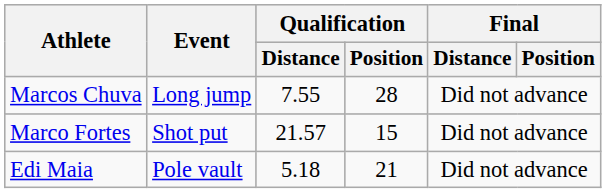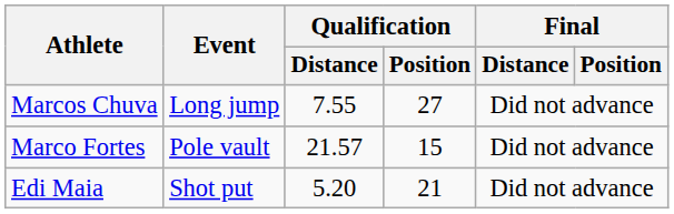Marcos Chuva | Qualification / Position: 28 -> 27
Marco Fortes | Event: Shot put -> Pole vault
Edi Maia | Event: Pole vault -> Shot put
Edi Maia | Qualification / Distance: 5.18 -> 5.20
